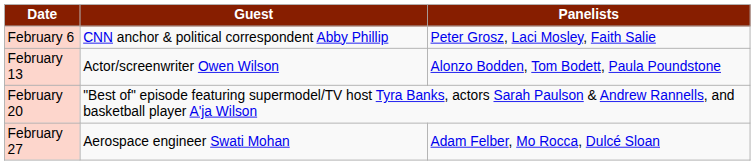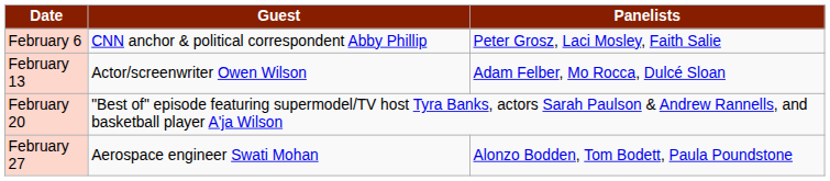February 13 | Panelists: Alonzo Bodden, Tom Bodett, Paula Poundstone -> Adam Felber, Mo Rocca, Dulcé Sloan
February 27 | Panelists: Adam Felber, Mo Rocca, Dulcé Sloan -> Alonzo Bodden, Tom Bodett, Paula Poundstone
